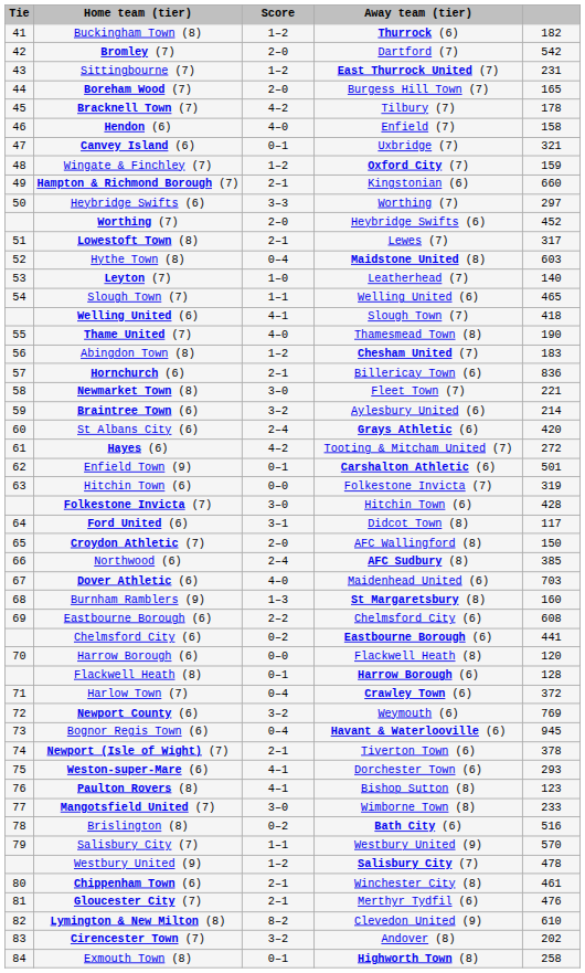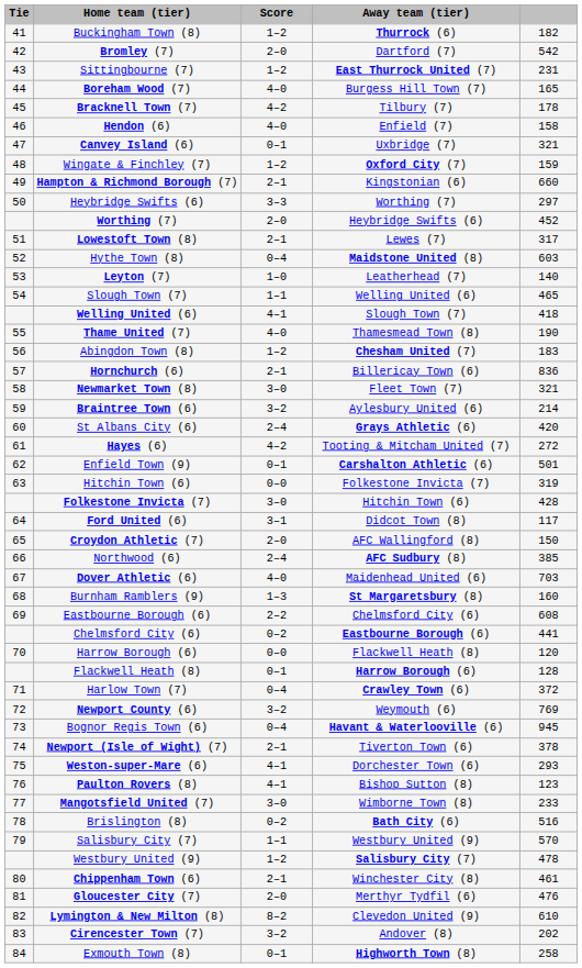Boreham Wood (7) | Score: 2–0 -> 4–0
Newmarket Town (8) | column 5: 221 -> 321
Gloucester City (7) | Score: 2–1 -> 2–0
